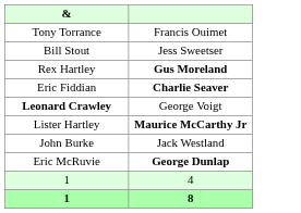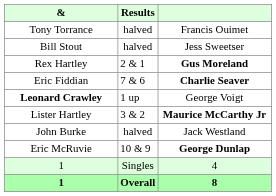+ column: Results | halved | halved | 2 & 1 | 7 & 6 | 1 up | 3 & 2 | halved | 10 & 9 | Singles | Overall
